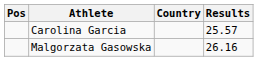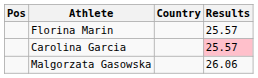+ row: Florina Marin | 25.57
Carolina Garcia | Results: no background -> pink background
Malgorzata Gasowska | Results: 26.16 -> 26.06
